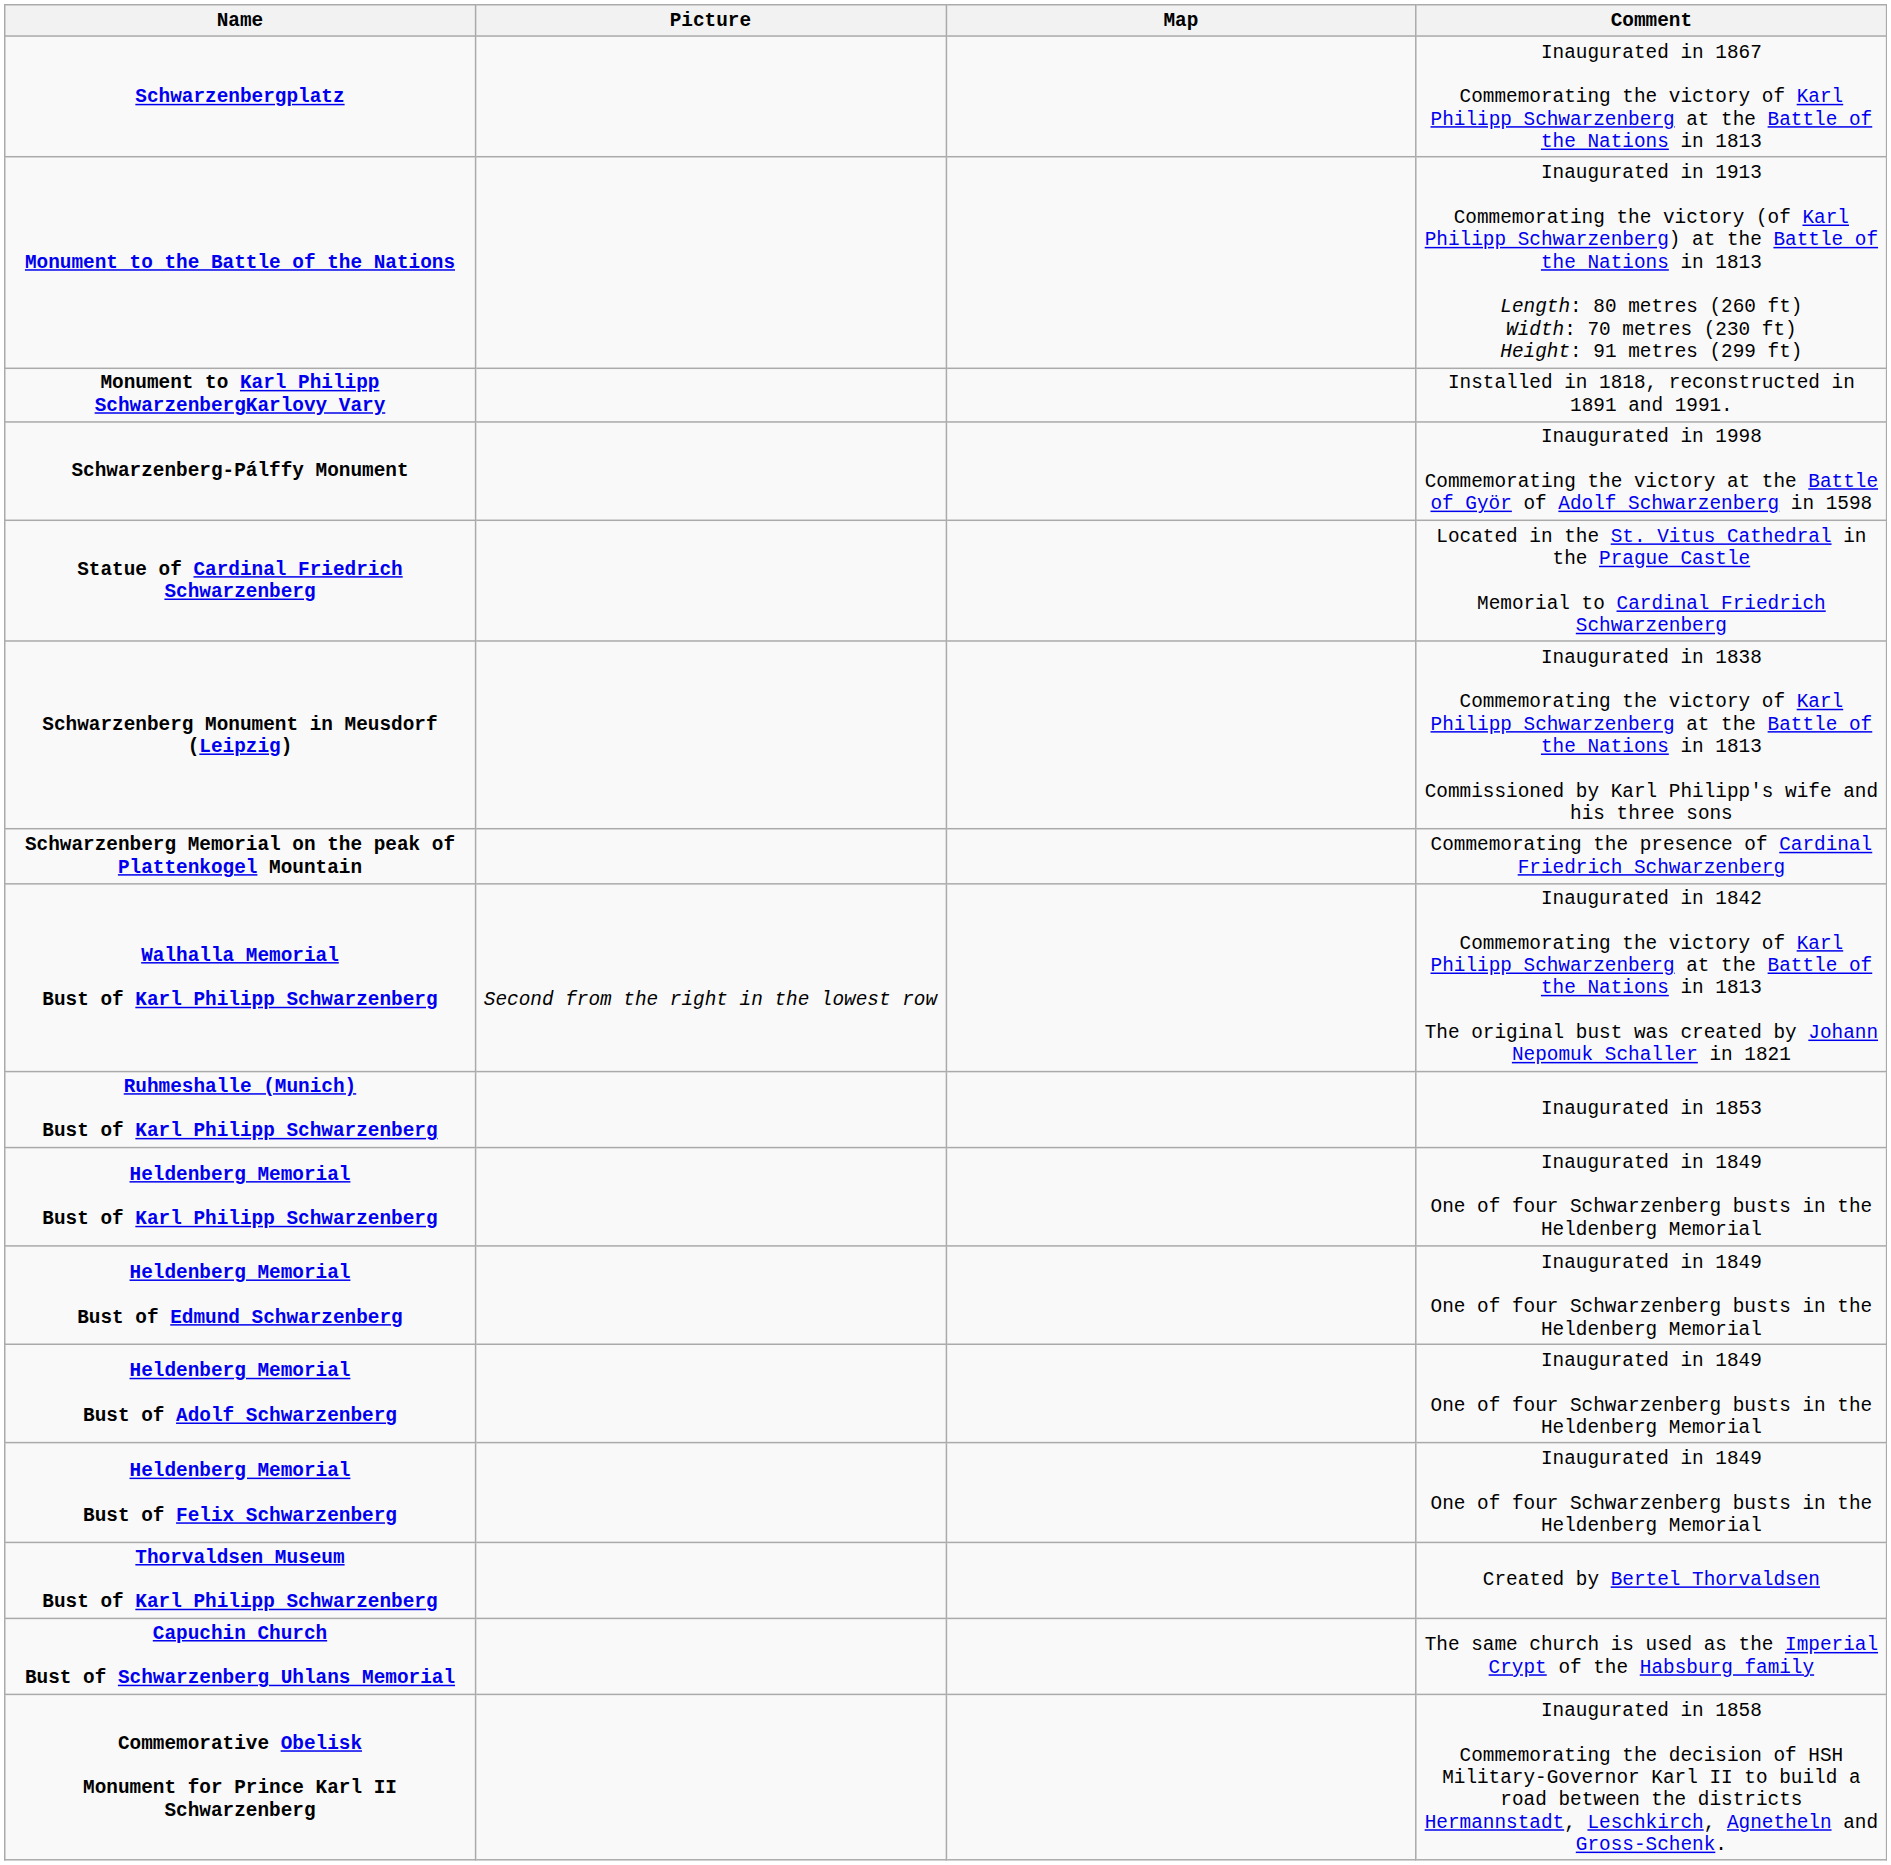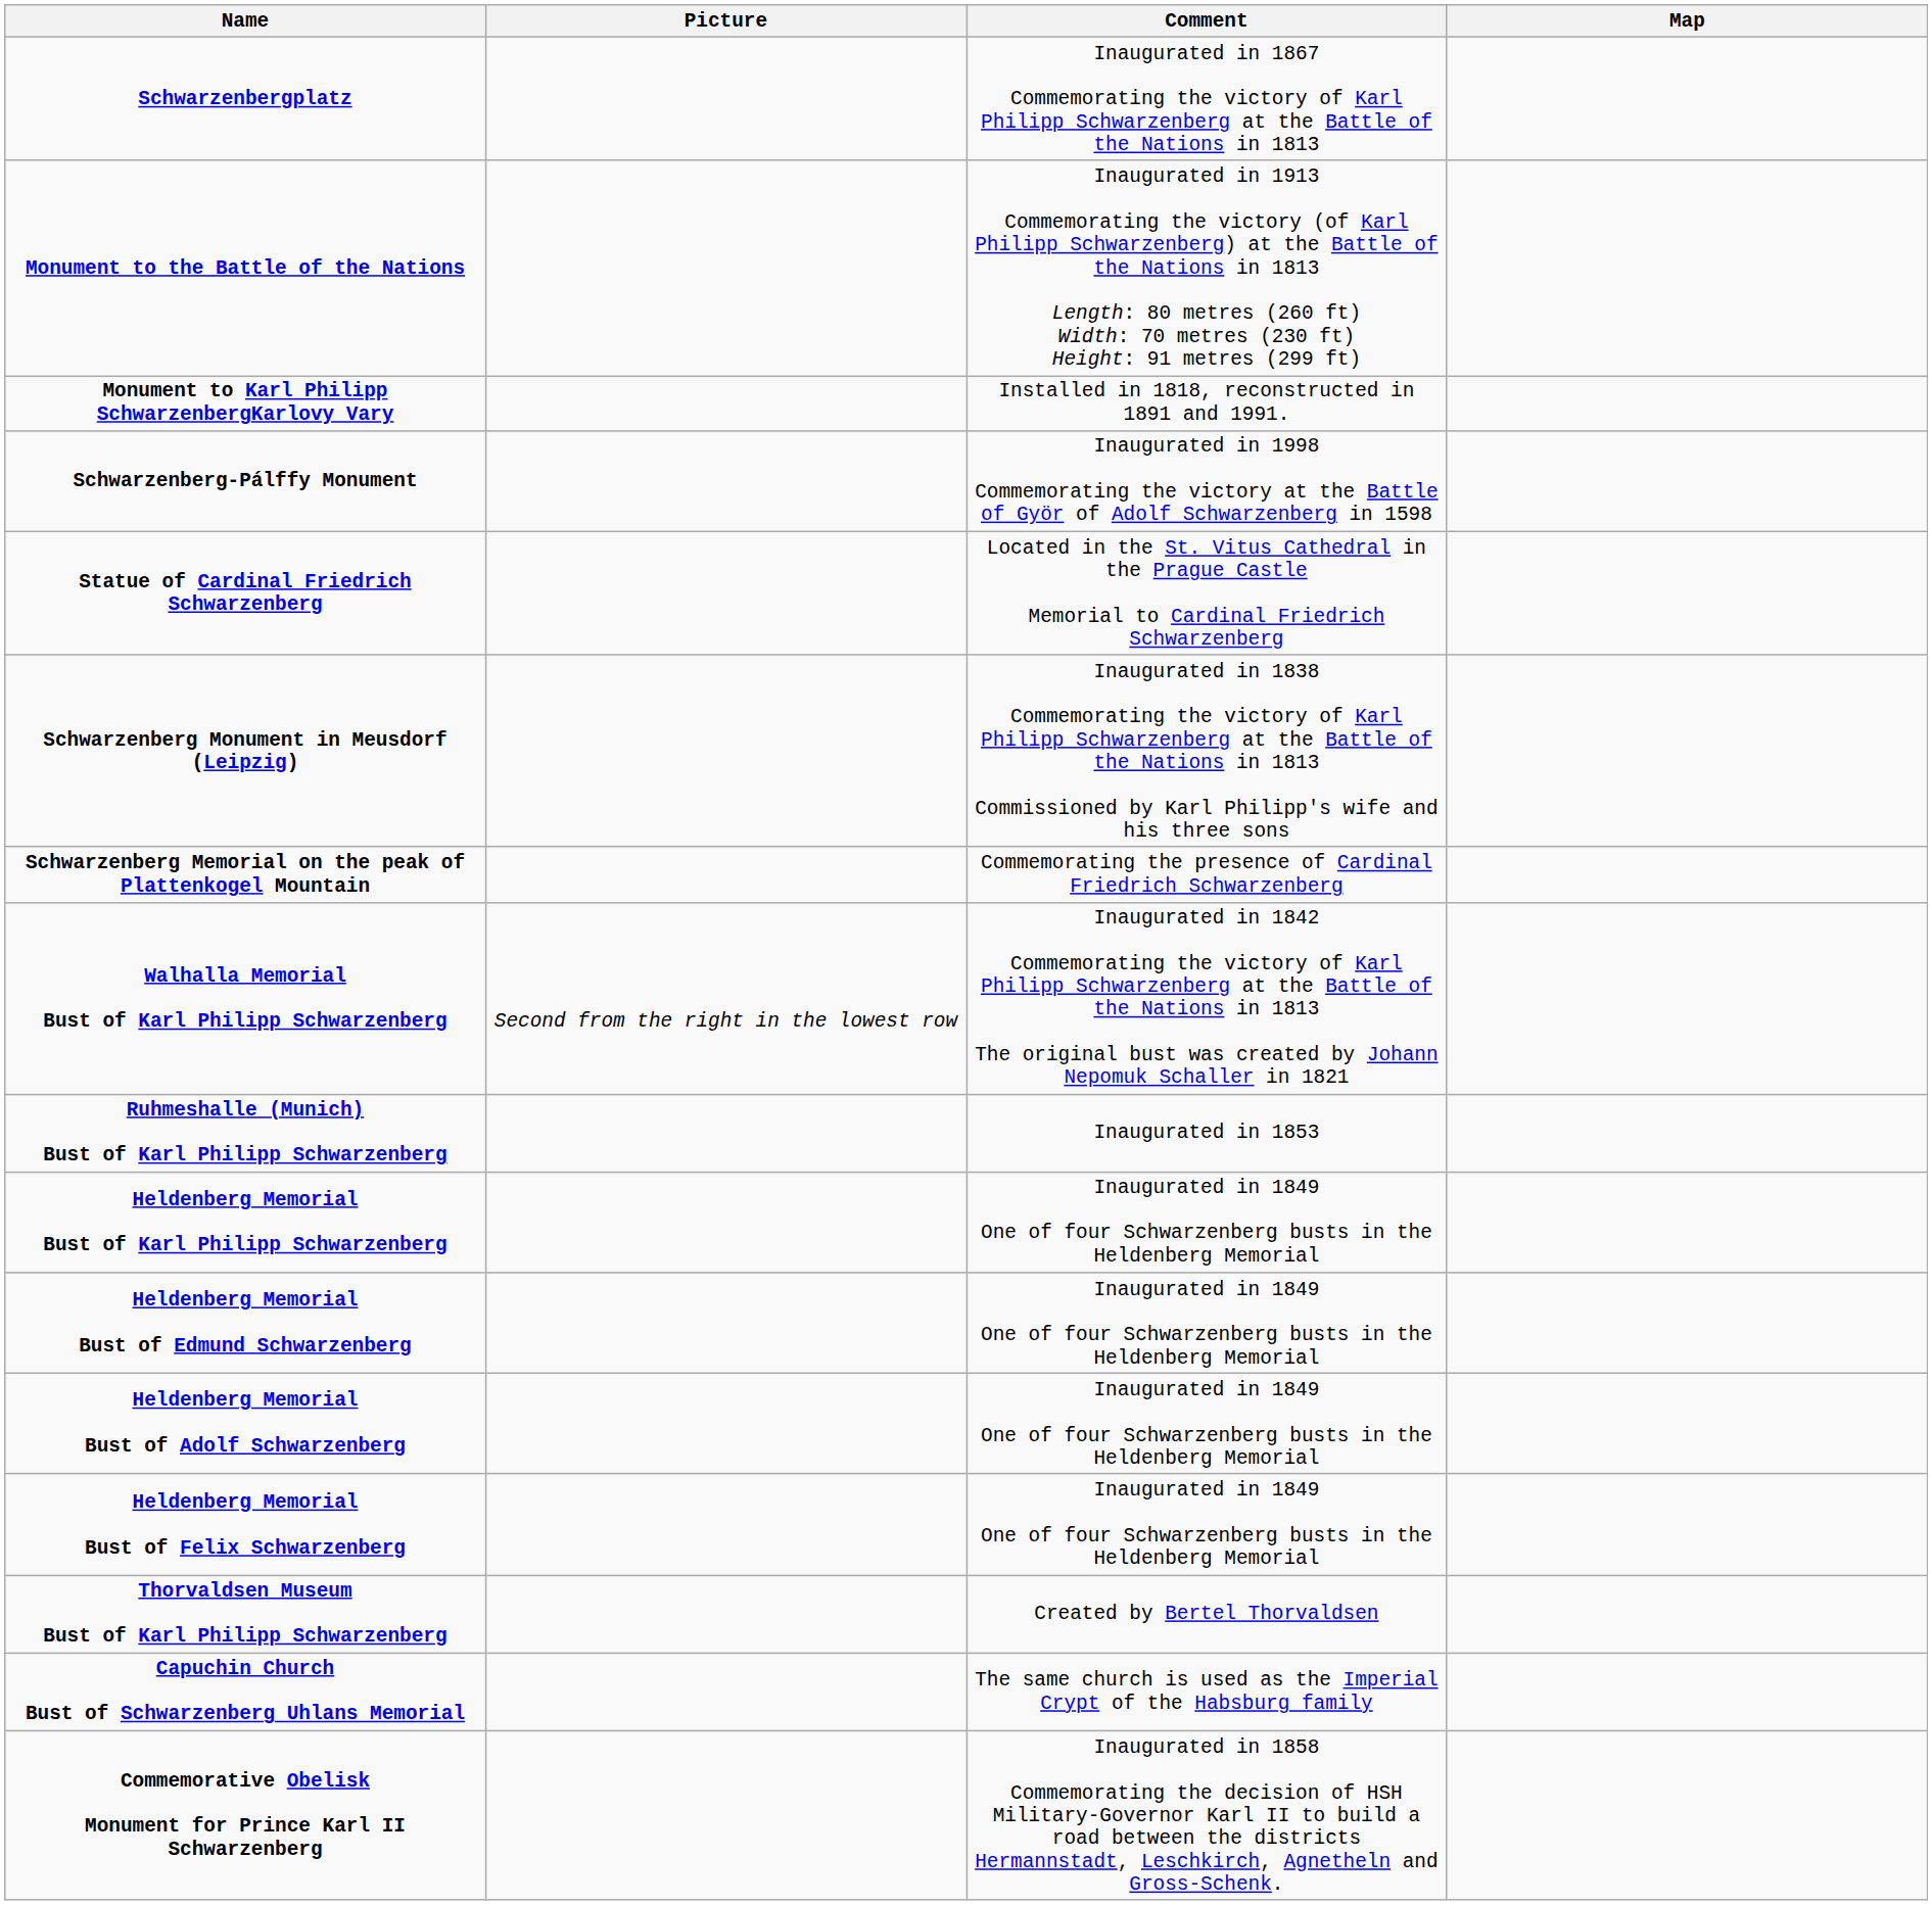columns swapped: Map <-> Comment
